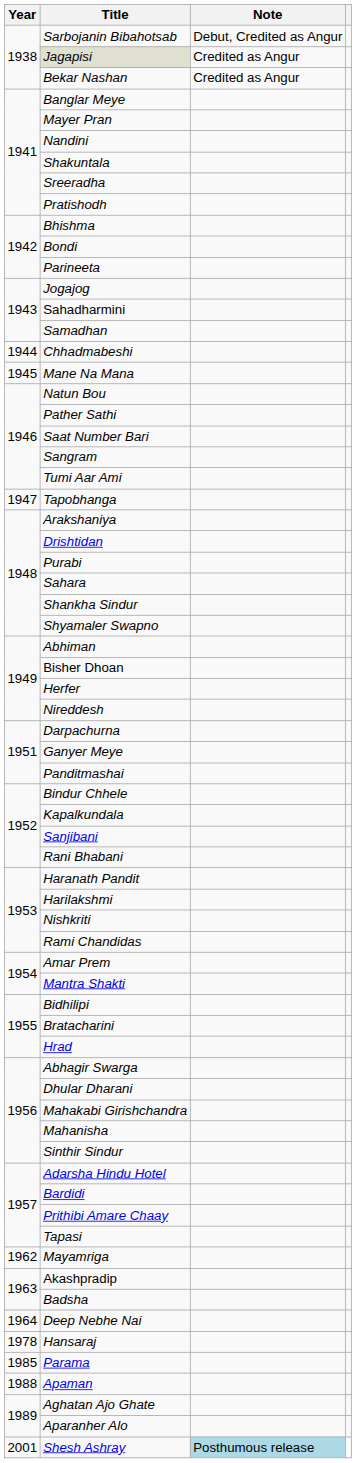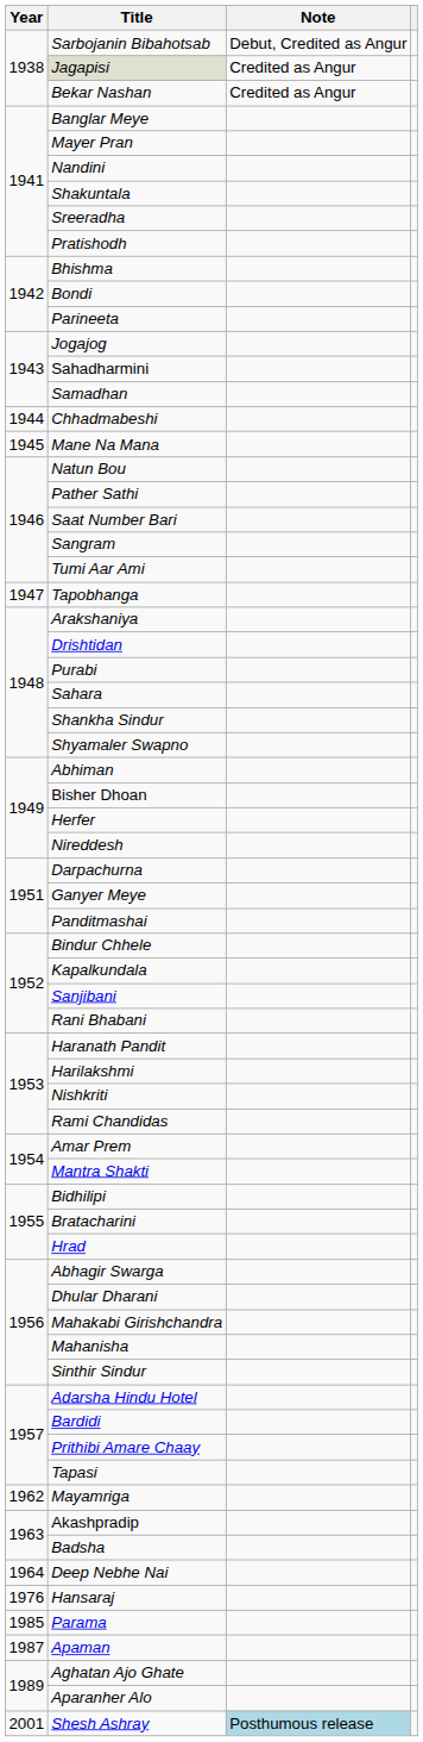Hansaraj | Year: 1978 -> 1976
Apaman | Year: 1988 -> 1987
